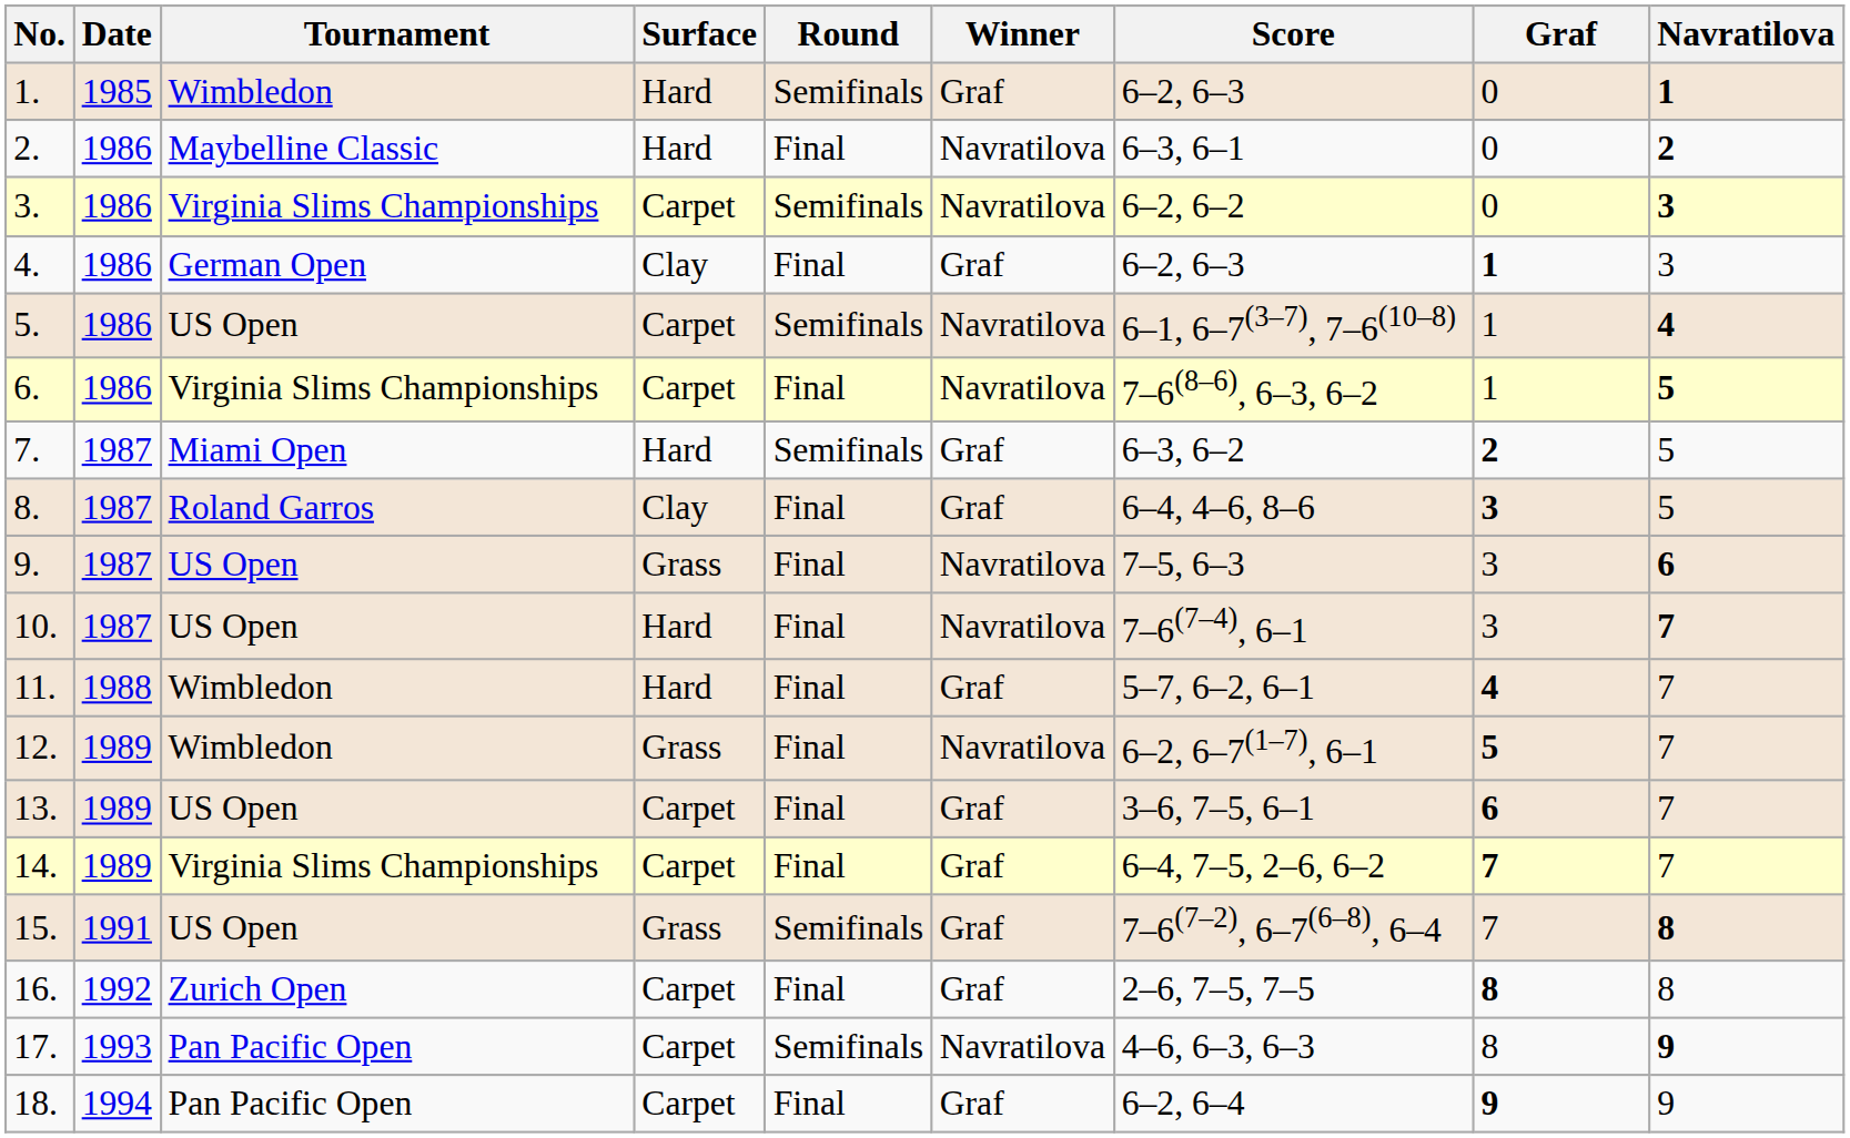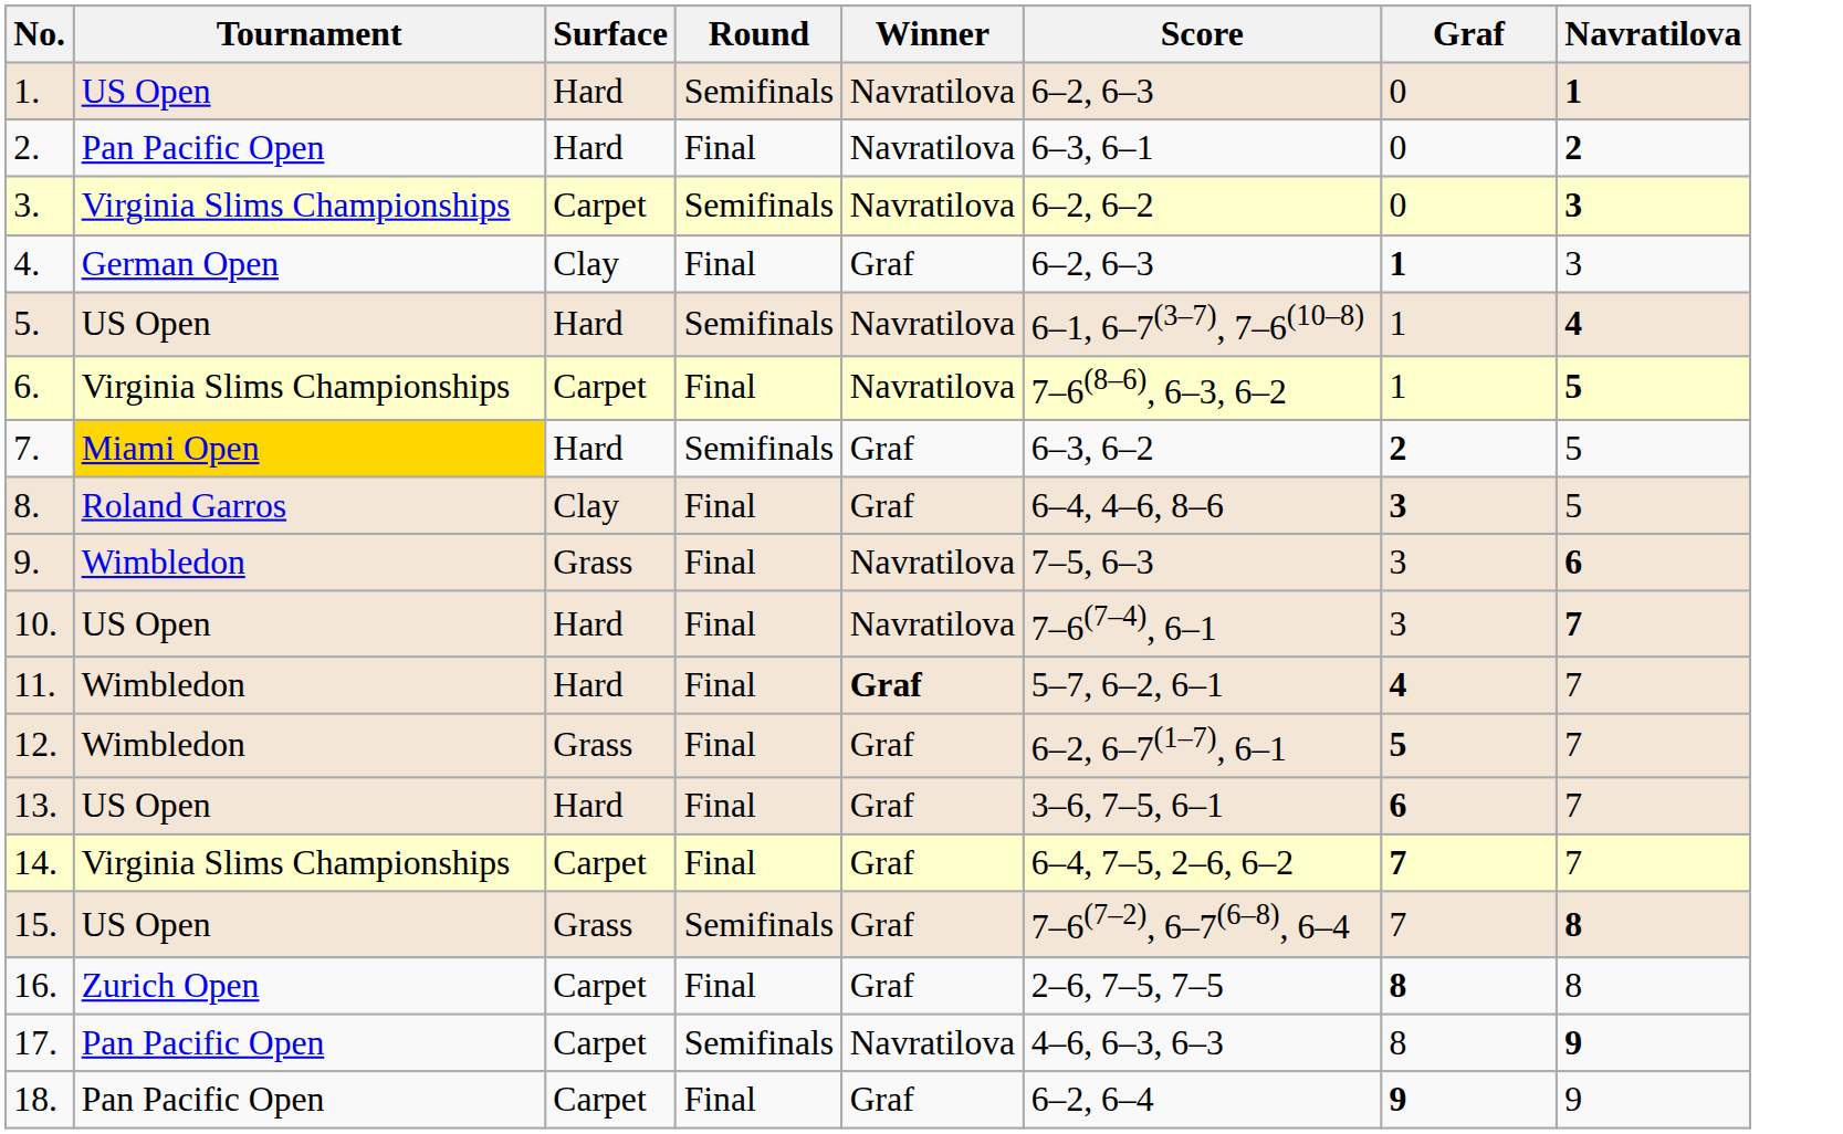- column: Date | 1985 | 1986 | 1986 | 1986 | 1986 | 1986 | 1987 | 1987 | 1987 | 1987 | 1988 | 1989 | 1989 | 1989 | 1991 | 1992 | 1993 | 1994
1. | Tournament: Wimbledon -> US Open
1. | Winner: Graf -> Navratilova
2. | Tournament: Maybelline Classic -> Pan Pacific Open
5. | Surface: Carpet -> Hard
7. | Tournament: no background -> gold background
9. | Tournament: US Open -> Wimbledon
11. | Winner: normal -> bold
12. | Winner: Navratilova -> Graf
13. | Surface: Carpet -> Hard
